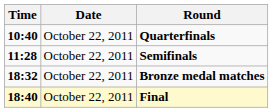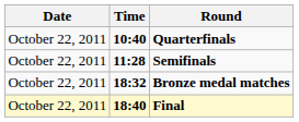columns swapped: Date <-> Time
